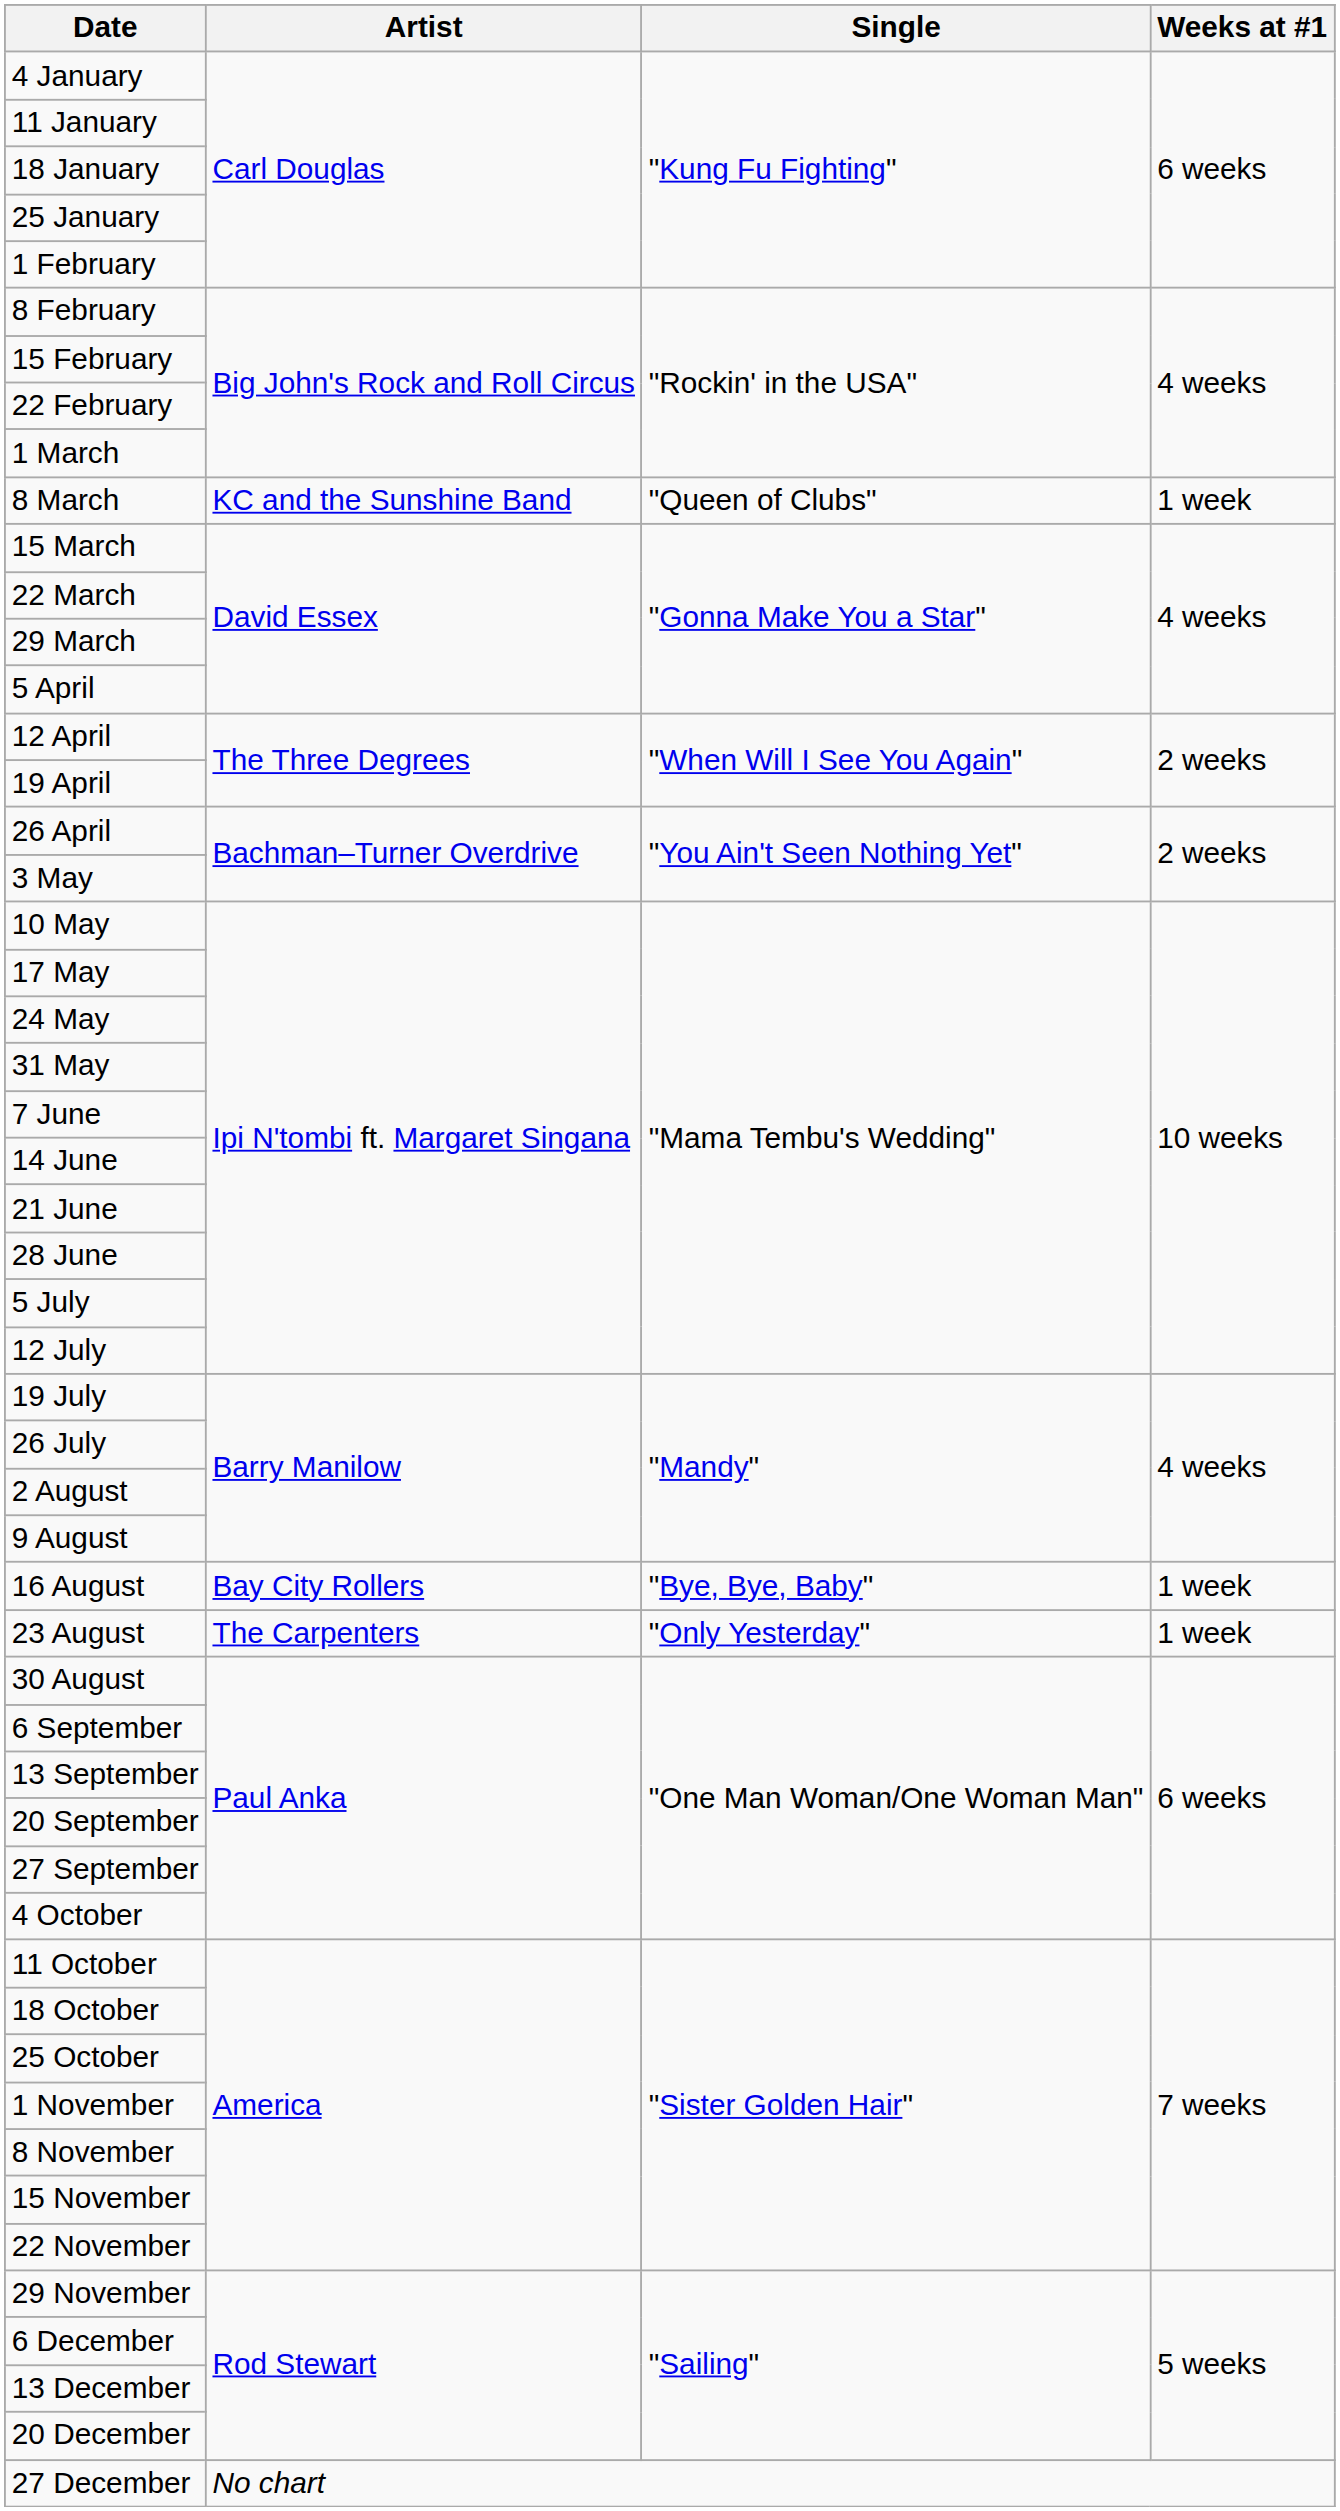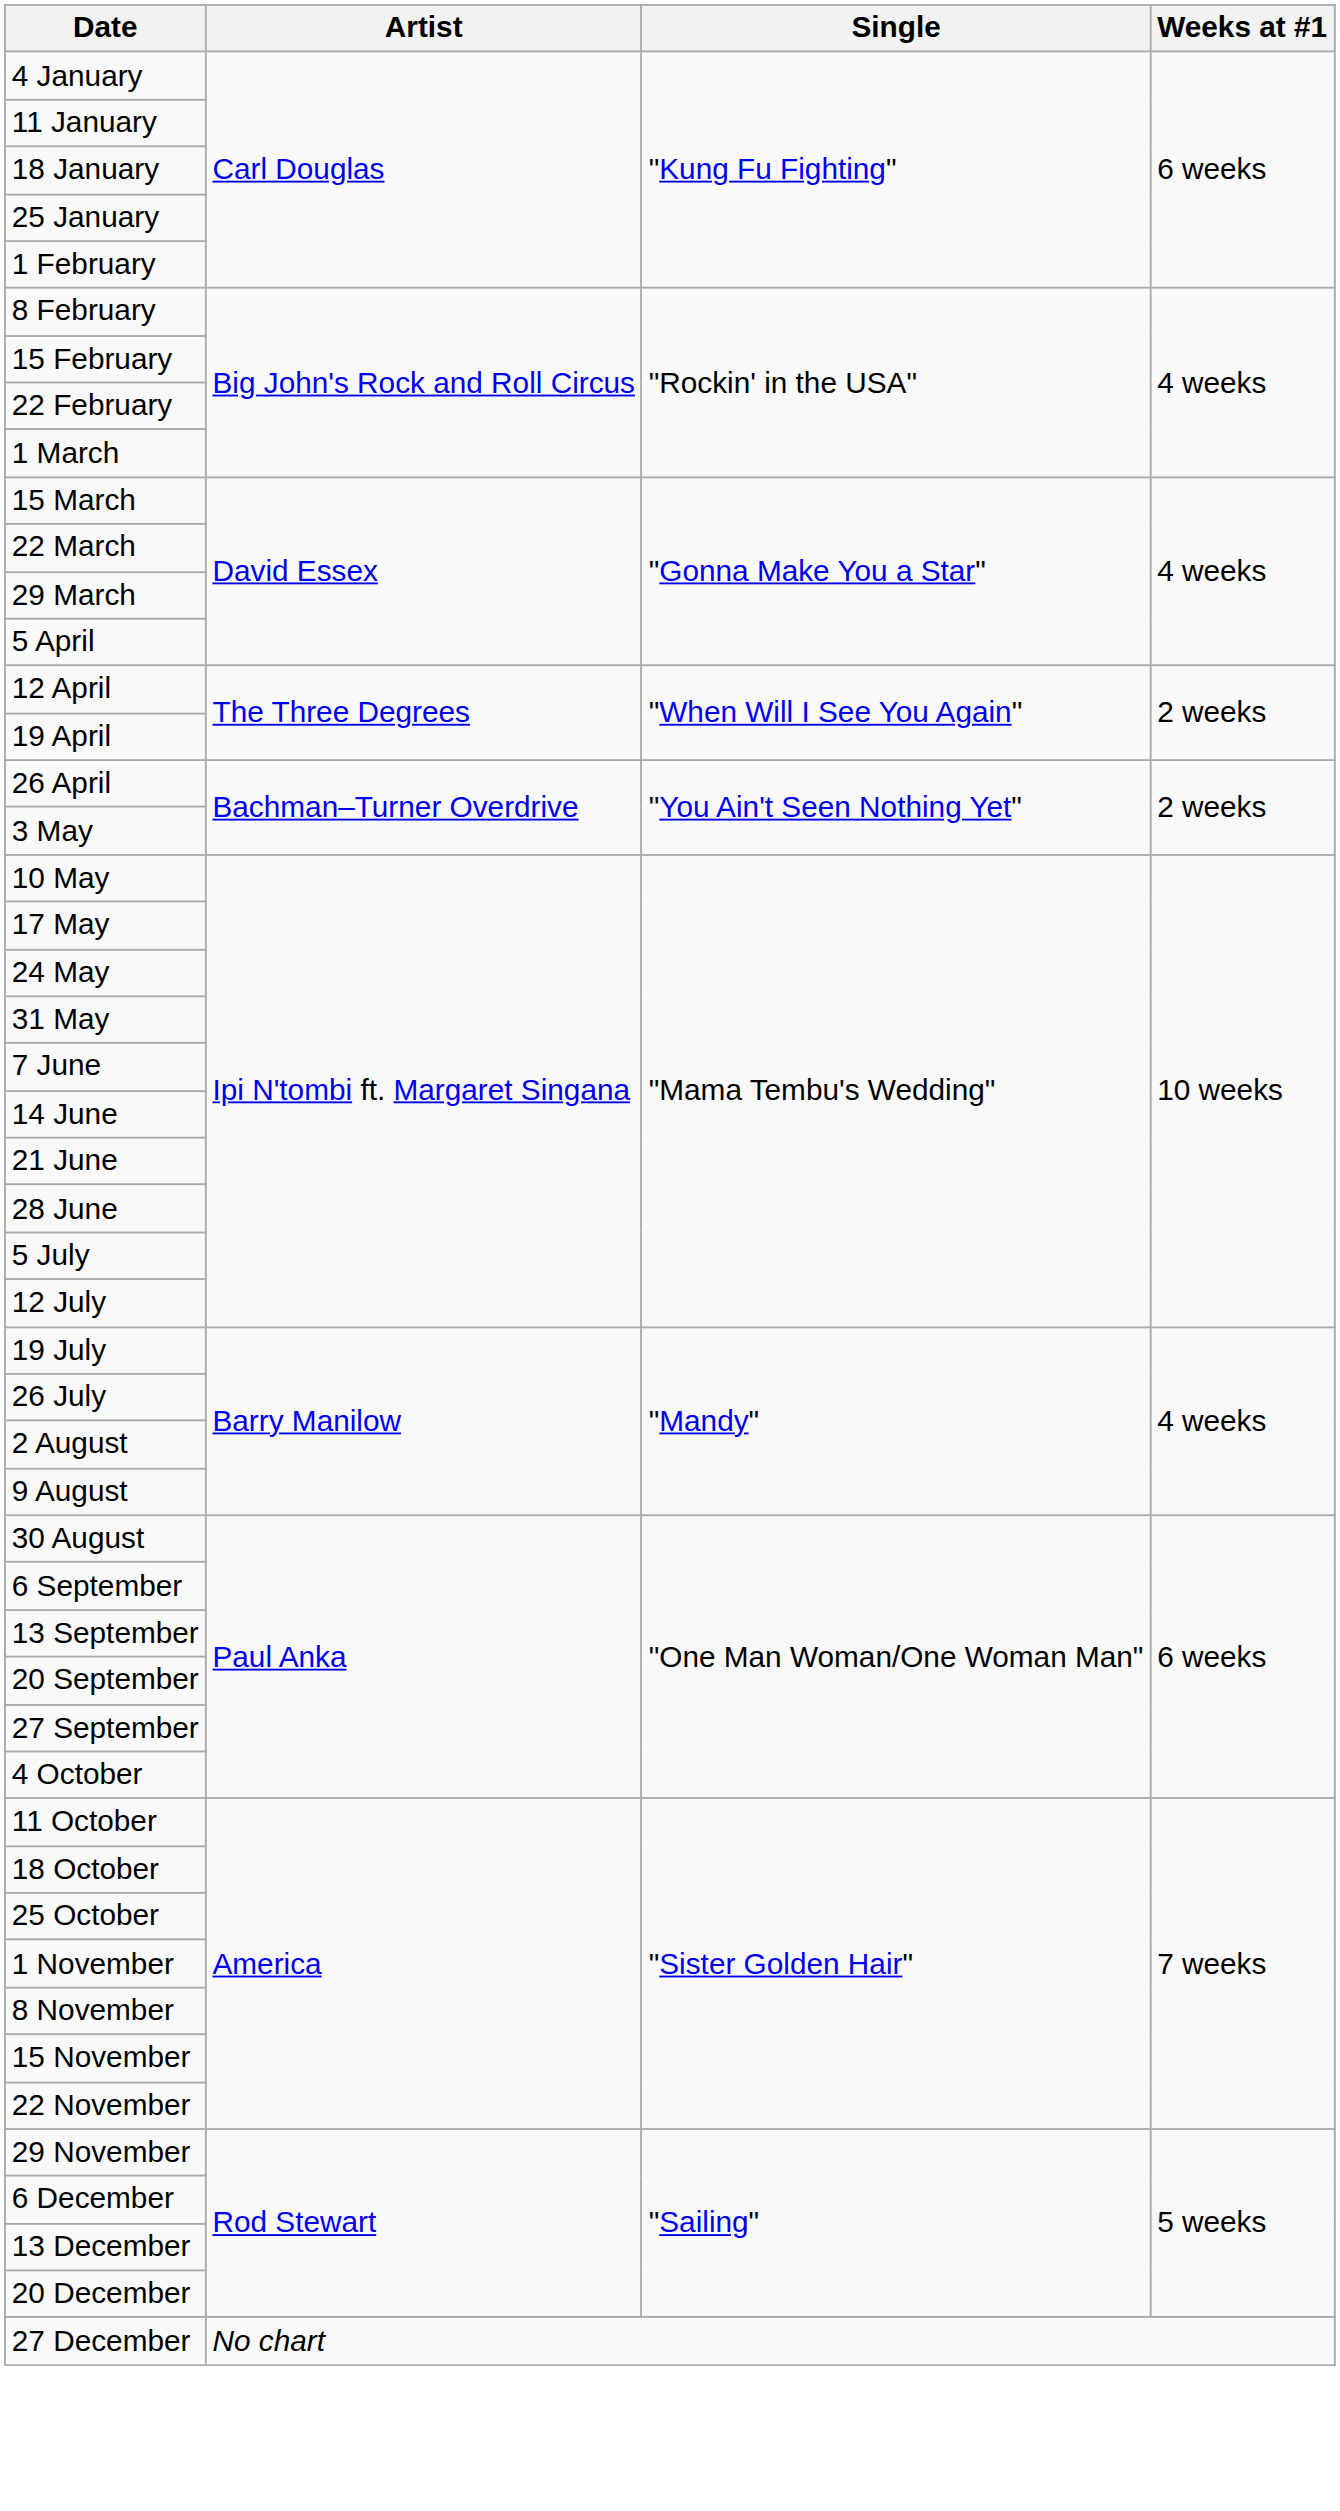- row: 8 March | KC and the Sunshine Band | "Queen of Clubs" | 1 week
- row: 16 August | Bay City Rollers | "Bye, Bye, Baby" | 1 week
- row: 23 August | The Carpenters | "Only Yesterday" | 1 week
